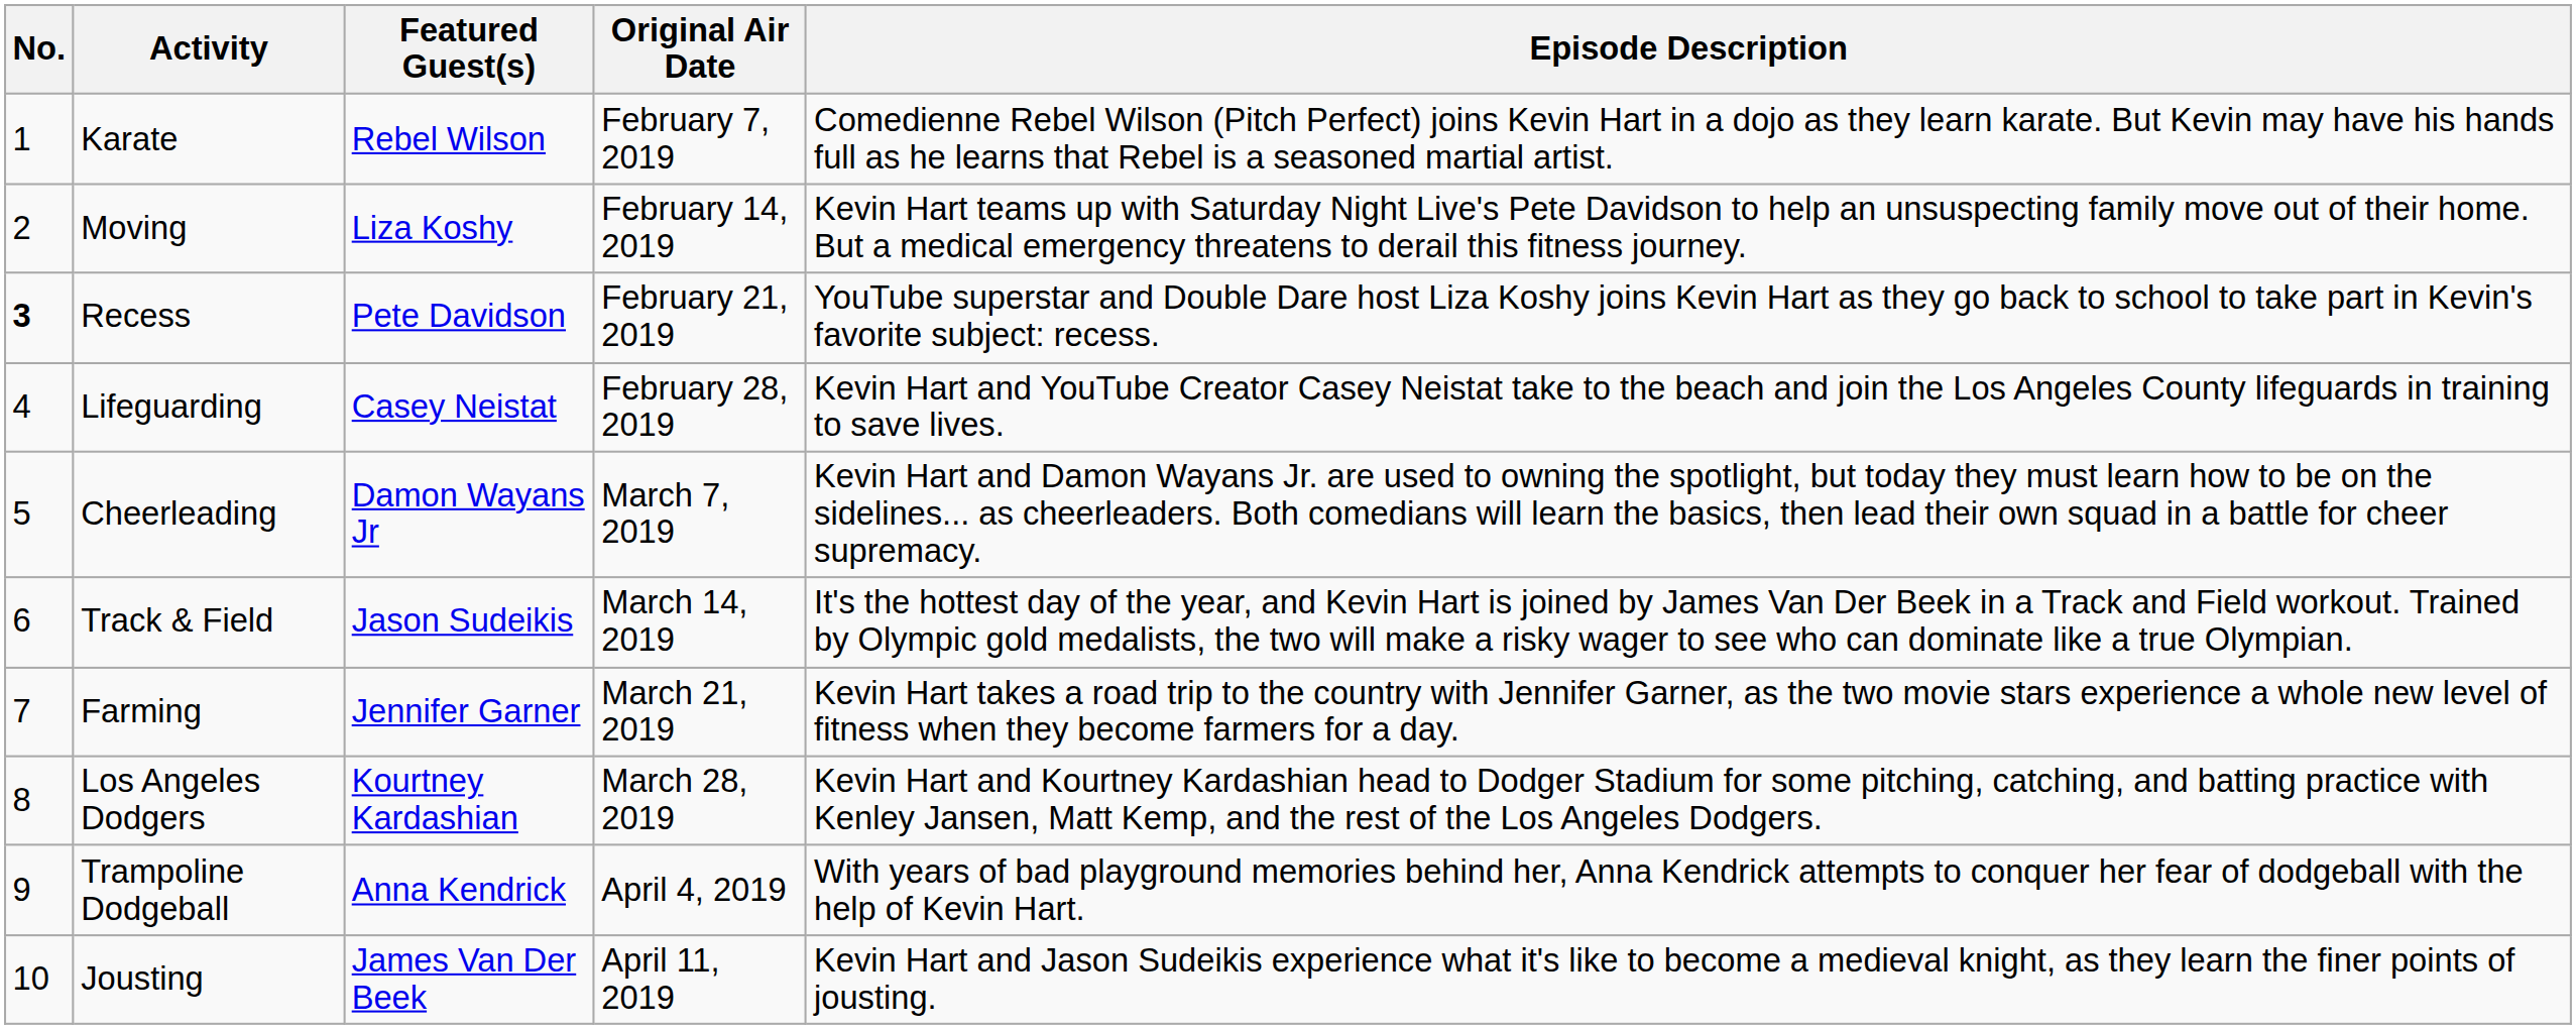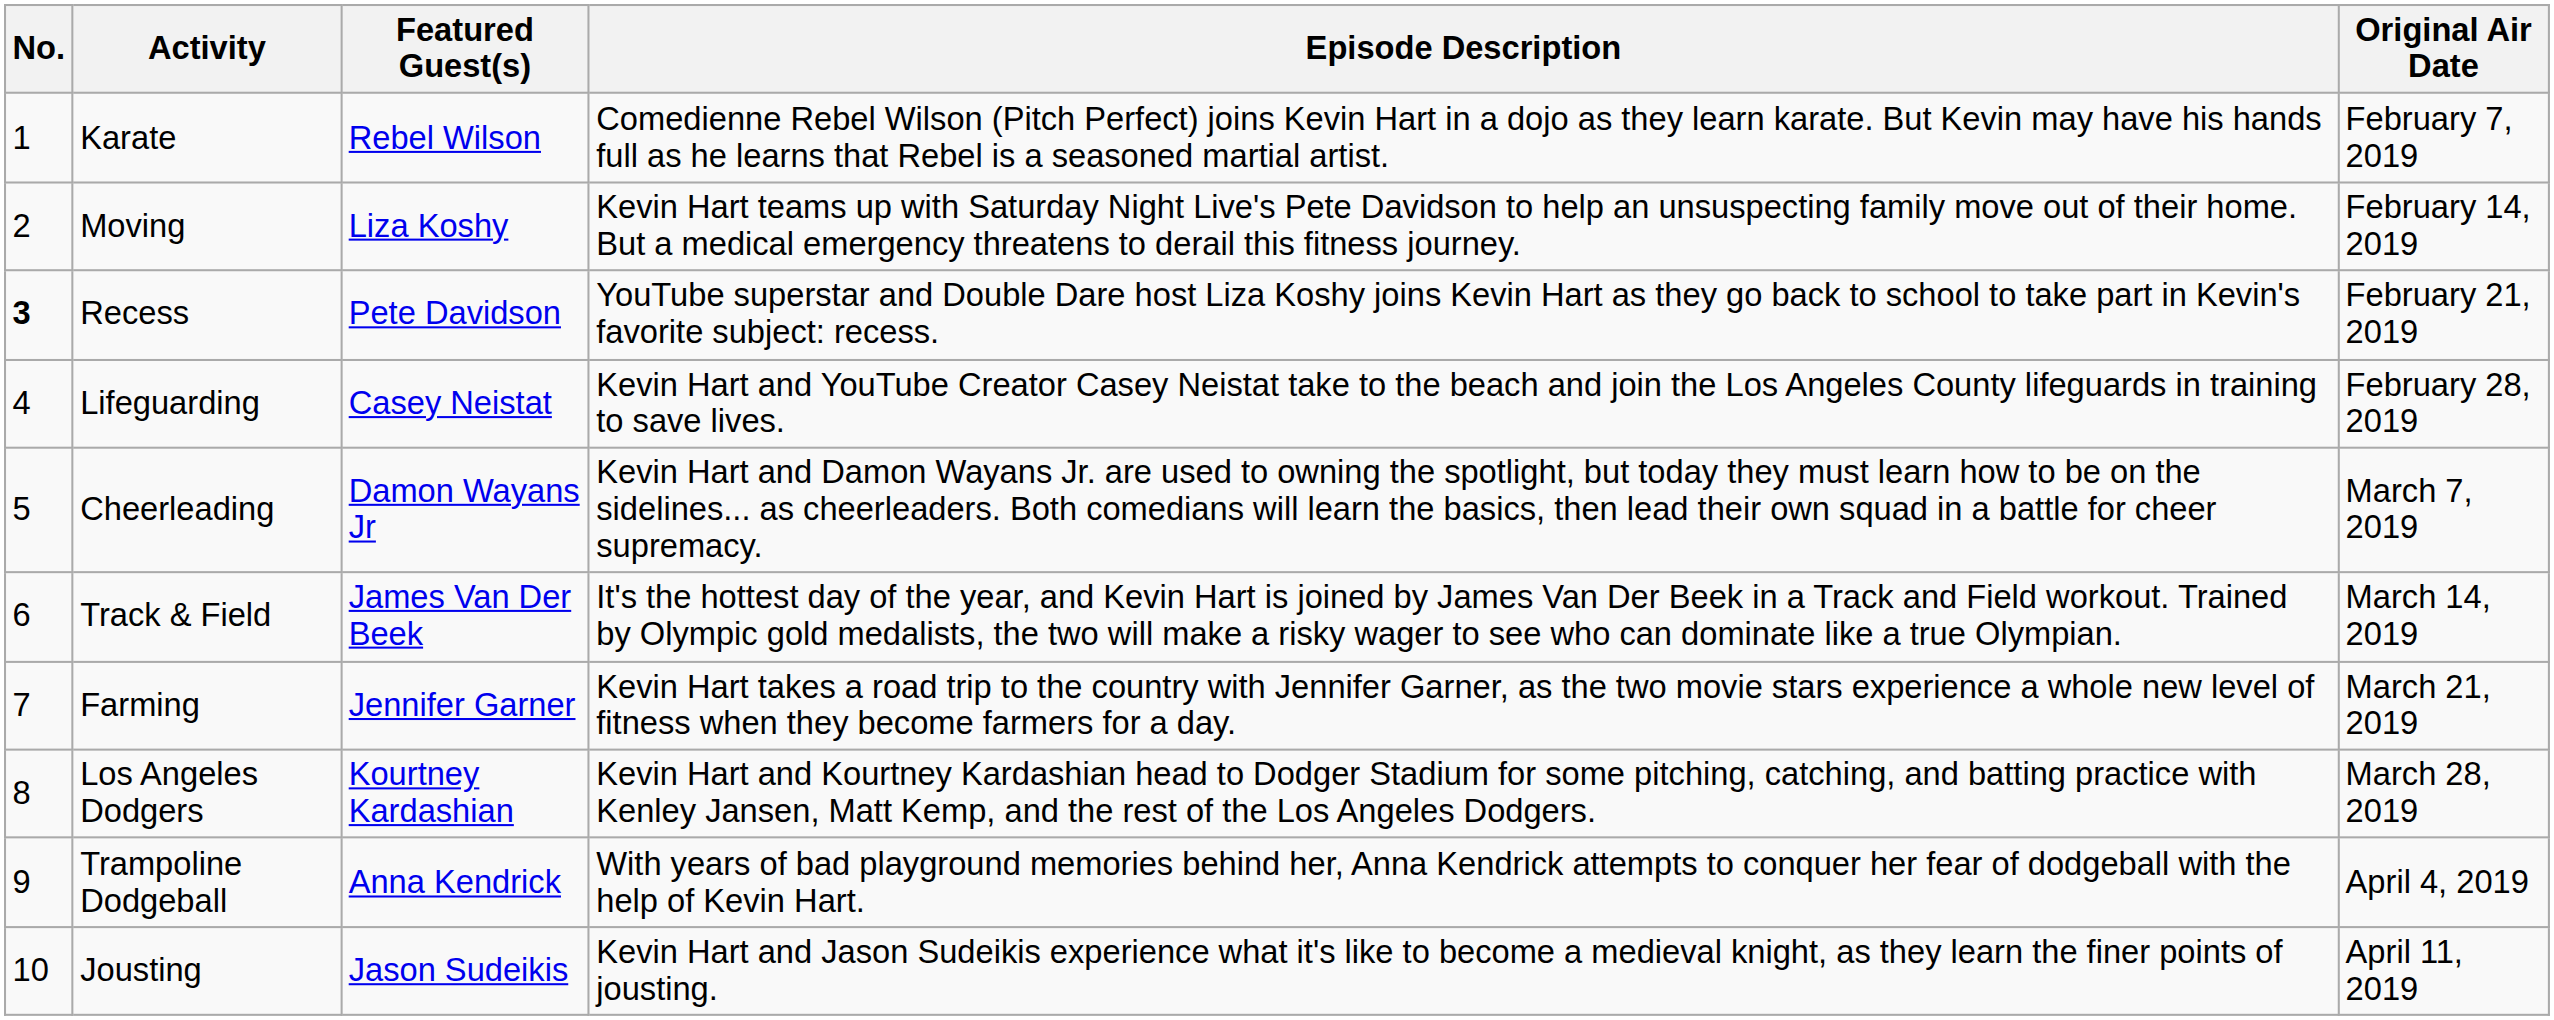columns swapped: Episode Description <-> Original Air Date
Track & Field | Featured Guest(s): Jason Sudeikis -> James Van Der Beek
Jousting | Featured Guest(s): James Van Der Beek -> Jason Sudeikis
